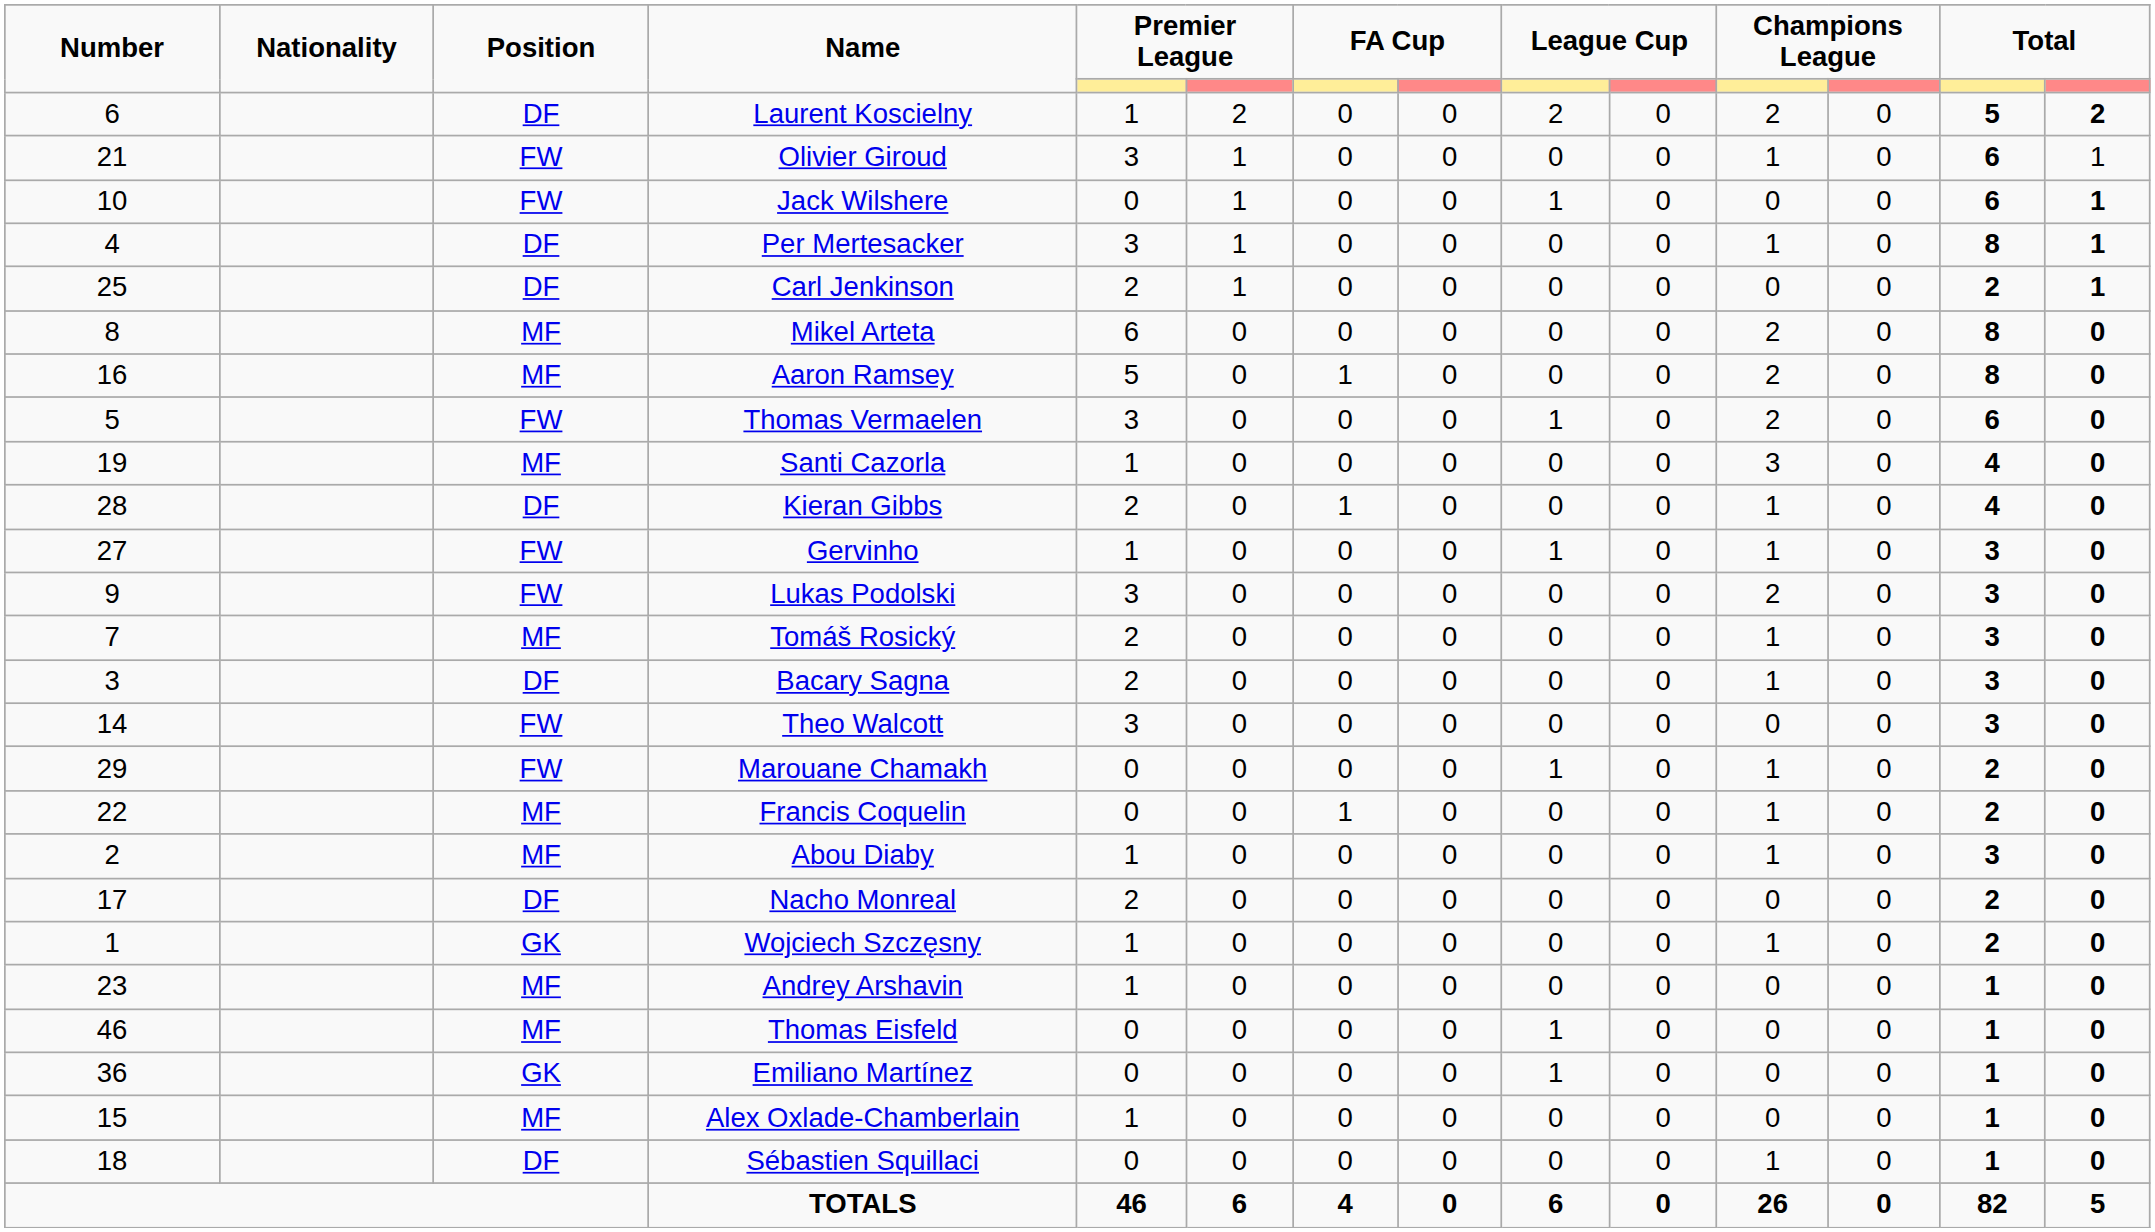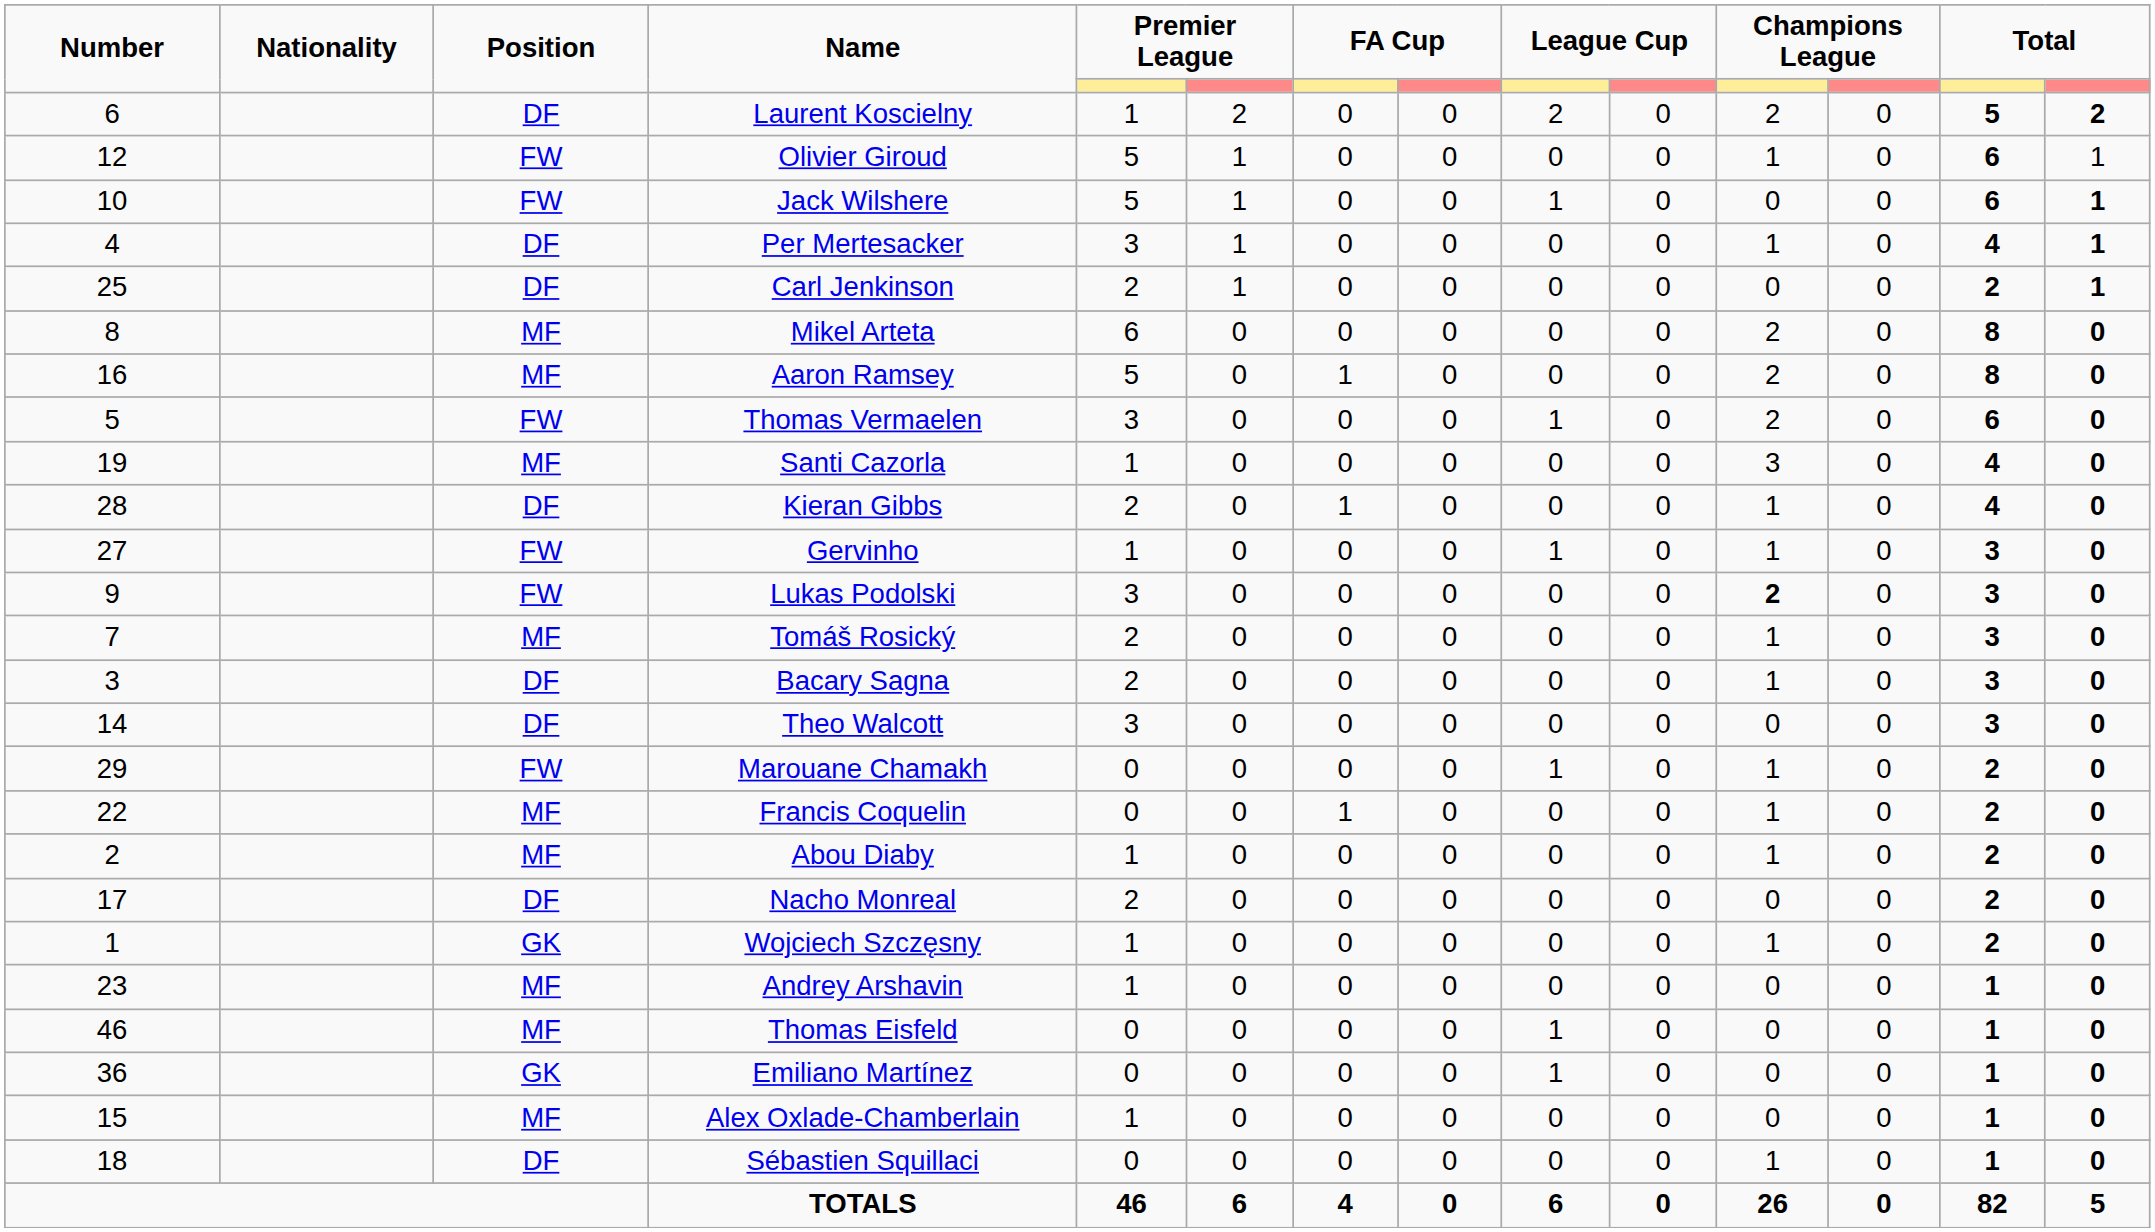Olivier Giroud | Number: 21 -> 12
Olivier Giroud | column 5: 3 -> 5
Jack Wilshere | column 5: 0 -> 5
Per Mertesacker | column 13: 8 -> 4
Lukas Podolski | column 11: normal -> bold
Theo Walcott | Position: FW -> DF
Abou Diaby | column 13: 3 -> 2
